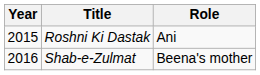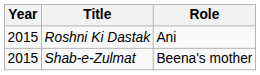Shab-e-Zulmat | Year: 2016 -> 2015
